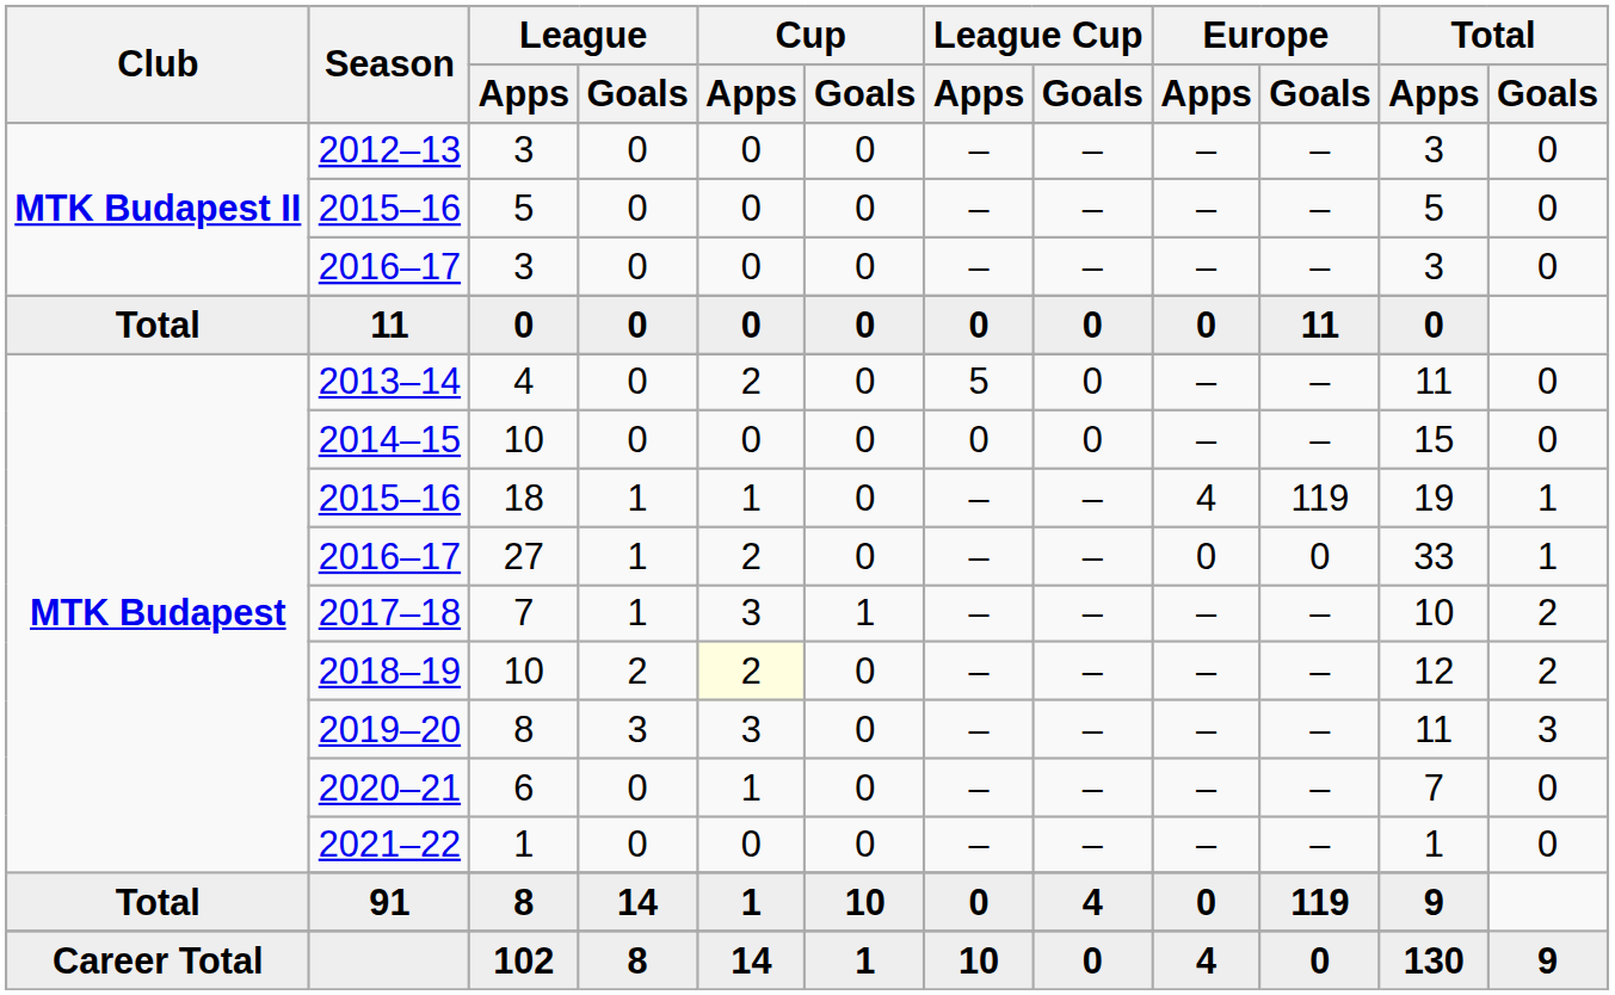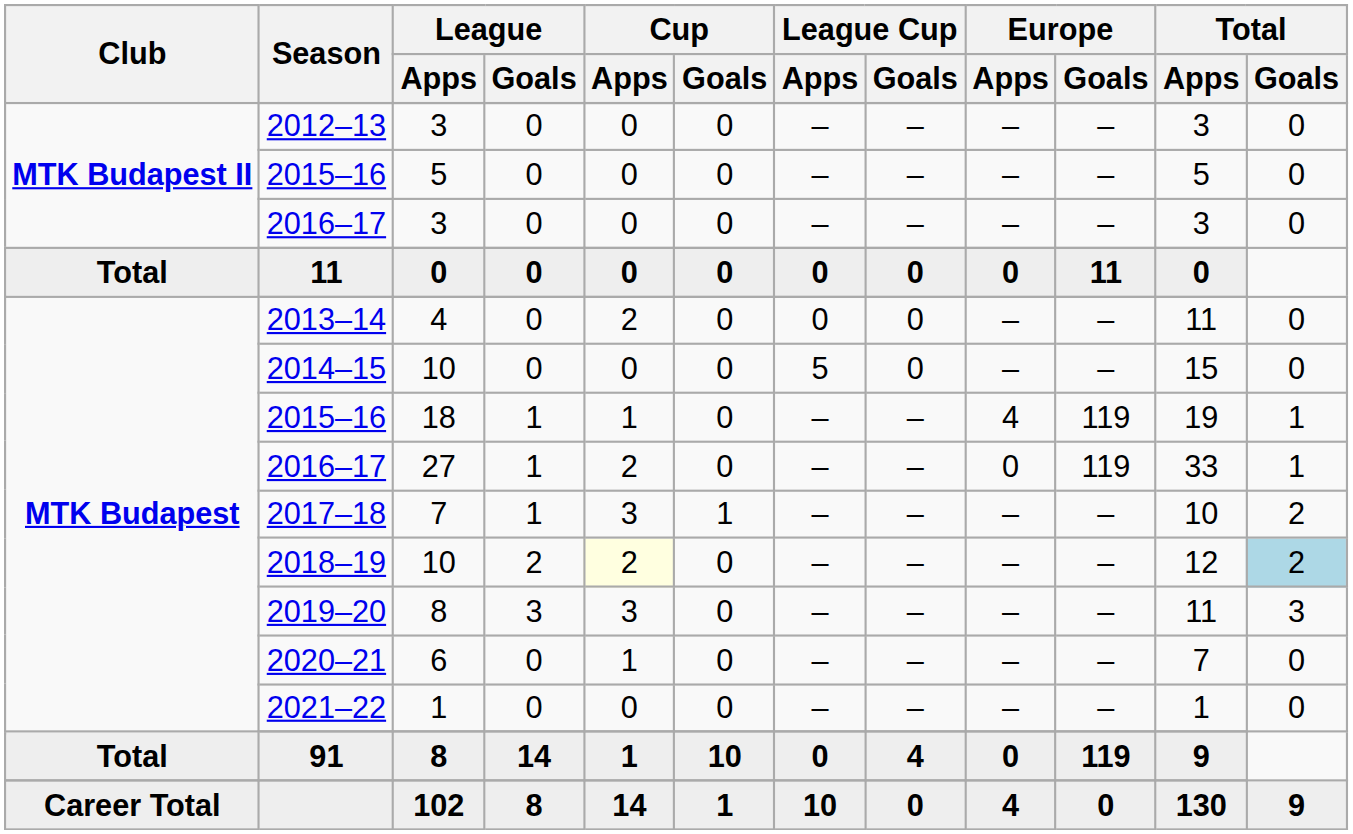2013–14 | League Cup / Apps: 5 -> 0
2014–15 | League Cup / Apps: 0 -> 5
MTK Budapest / 2016–17 | Europe / Goals: 0 -> 119
2018–19 | Total / Goals: no background -> lightblue background
